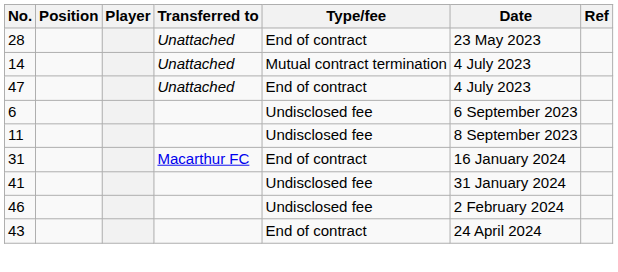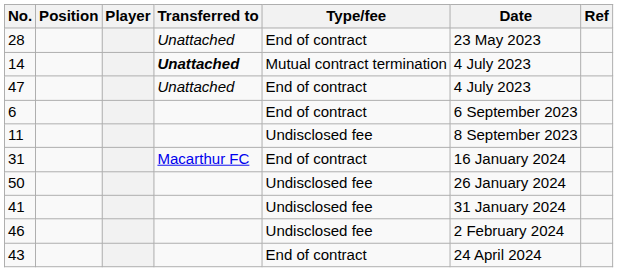14 | Transferred to: normal -> bold
6 | Type/fee: Undisclosed fee -> End of contract
+ row: 50 | Undisclosed fee | 26 January 2024
